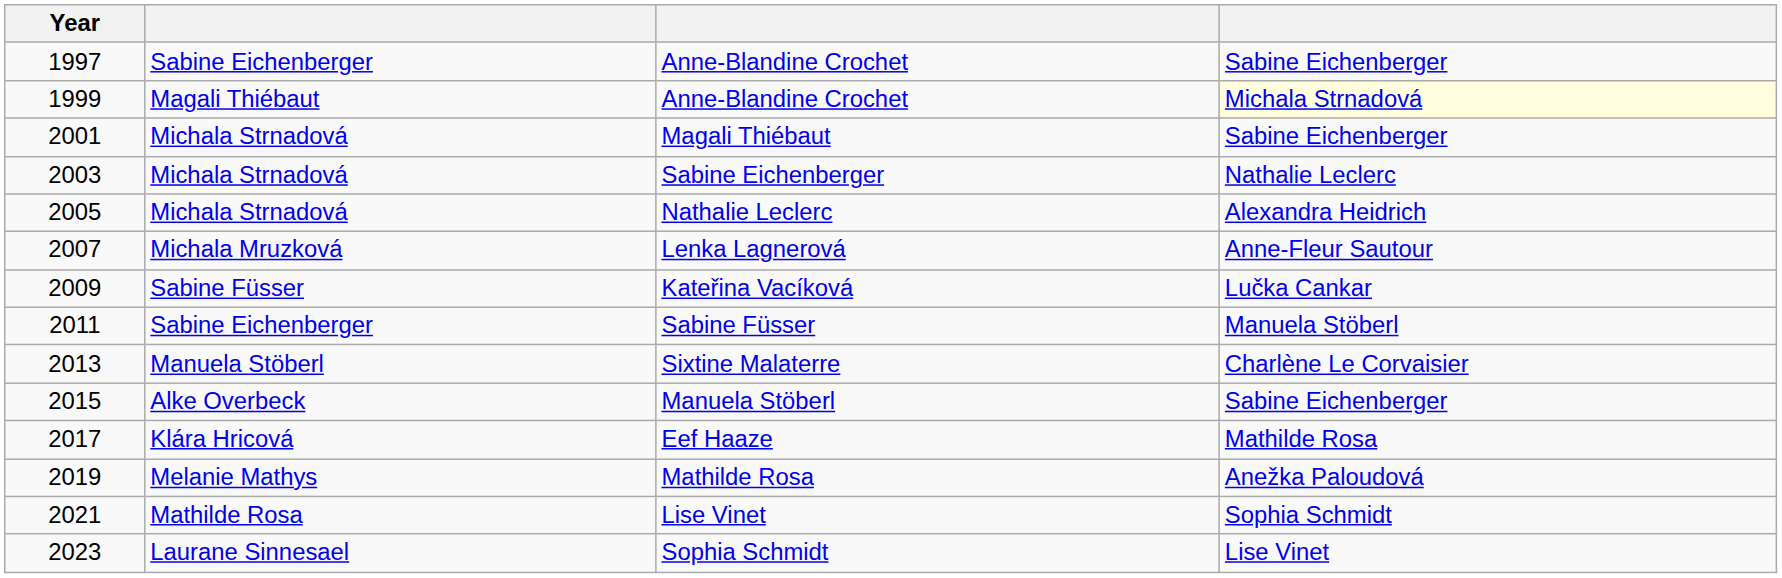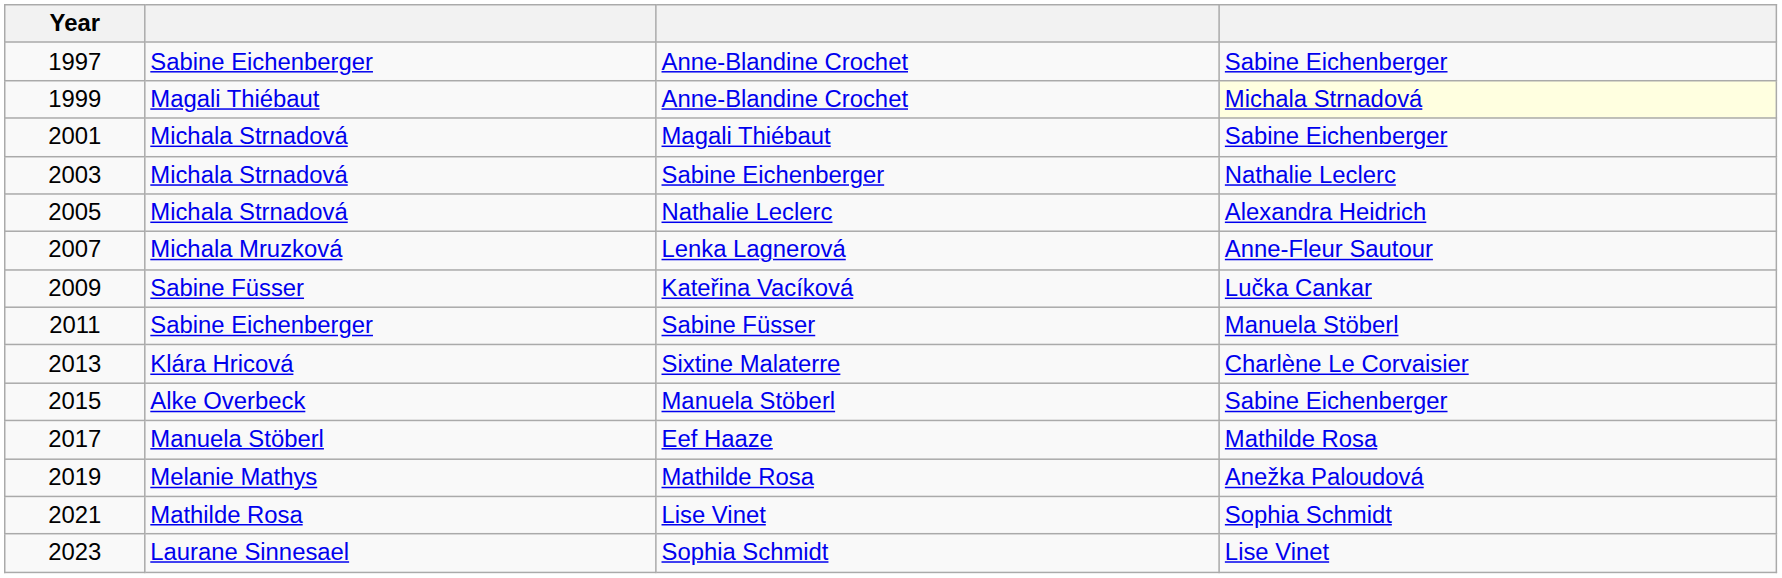Sixtine Malaterre | column 2: Manuela Stöberl -> Klára Hricová
Eef Haaze | column 2: Klára Hricová -> Manuela Stöberl
